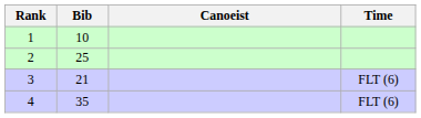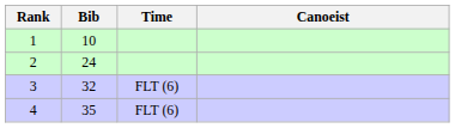columns swapped: Canoeist <-> Time
2 | Bib: 25 -> 24
3 | Bib: 21 -> 32
